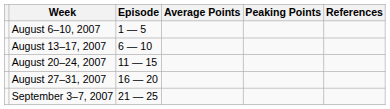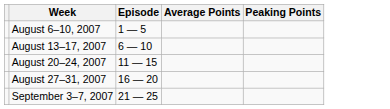- column: References
